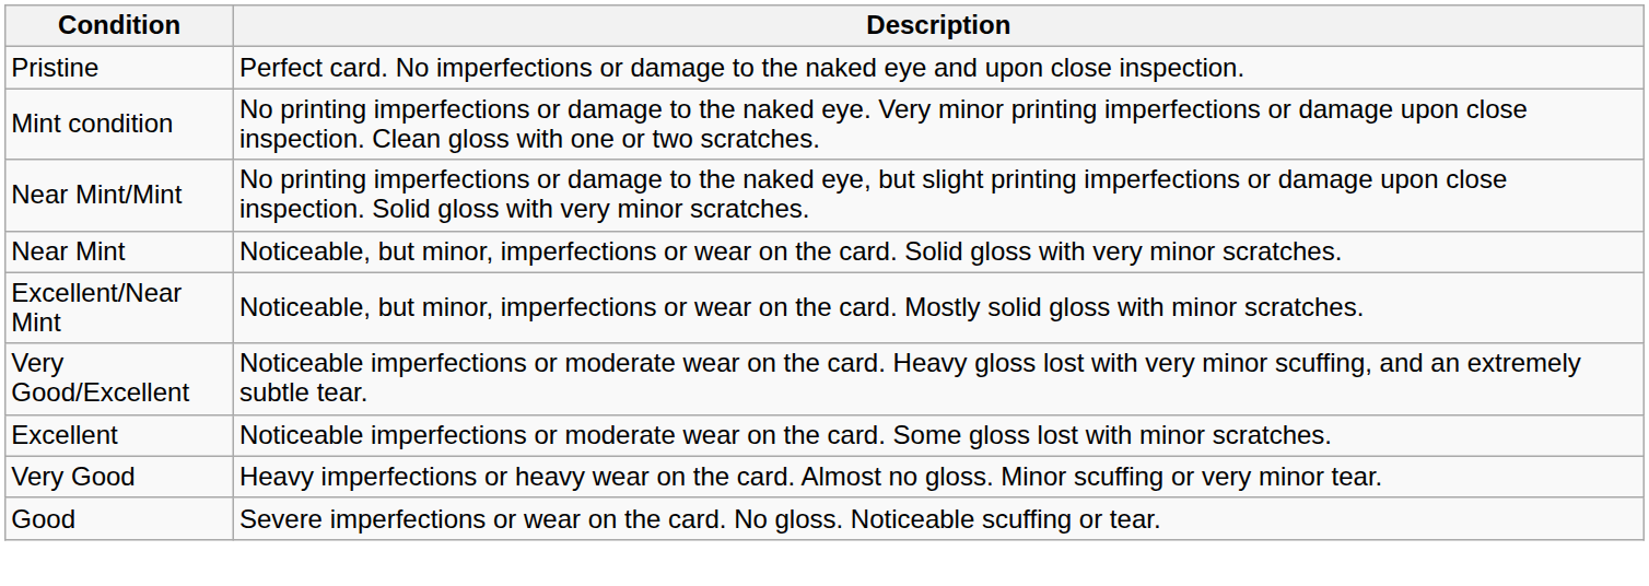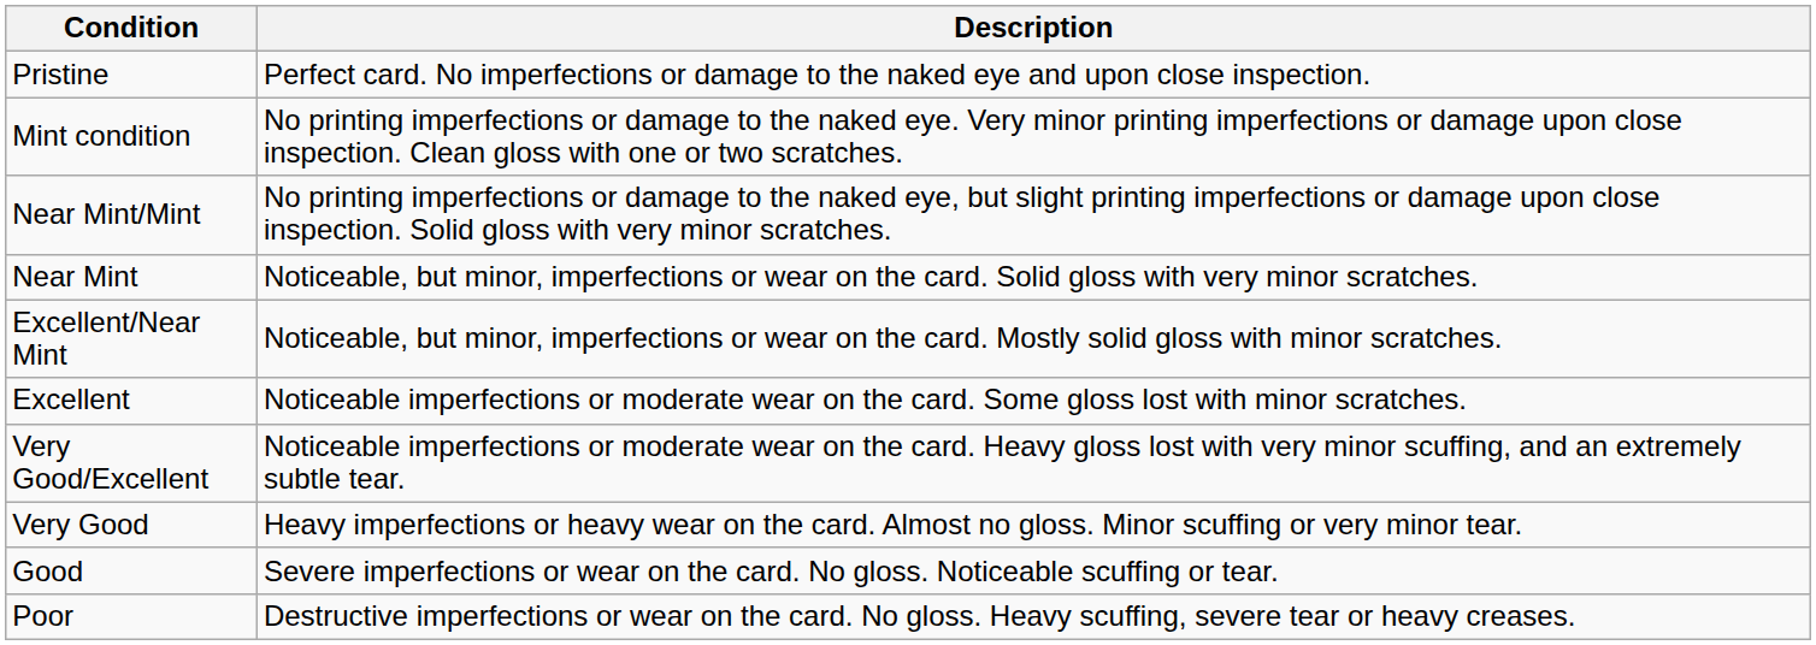rows swapped: Excellent <-> Very Good/Excellent
+ row: Poor | Destructive imperfections or wear on the card. No gloss. Heavy scuffing, severe tear or heavy creases.
